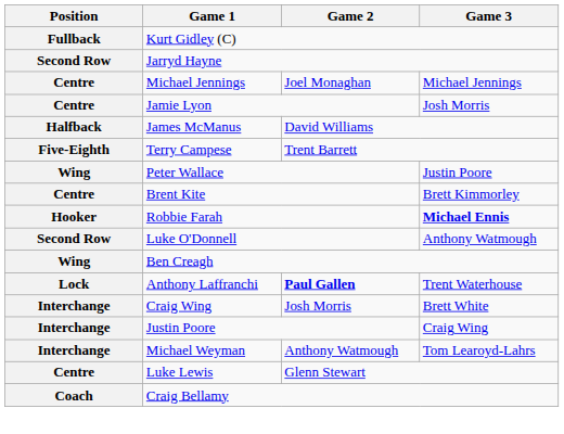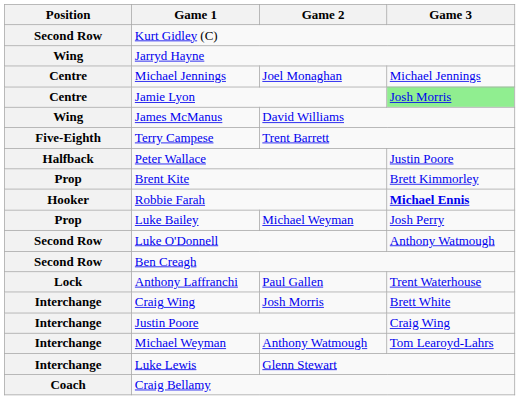Kurt Gidley (C) | Position: Fullback -> Second Row
Jarryd Hayne | Position: Second Row -> Wing
Jamie Lyon | Game 3: no background -> lightgreen background
James McManus | Position: Halfback -> Wing
Peter Wallace | Position: Wing -> Halfback
Brent Kite | Position: Centre -> Prop
+ row: Prop | Luke Bailey | Michael Weyman | Josh Perry
Ben Creagh | Position: Wing -> Second Row
Anthony Laffranchi | Game 2: bold -> normal
Luke Lewis | Position: Centre -> Interchange
